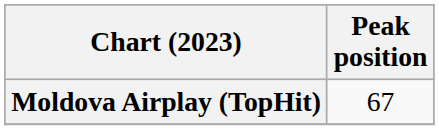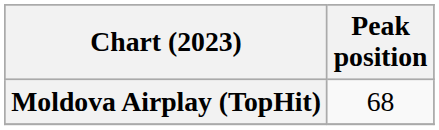Moldova Airplay (TopHit) | Peak position: 67 -> 68
